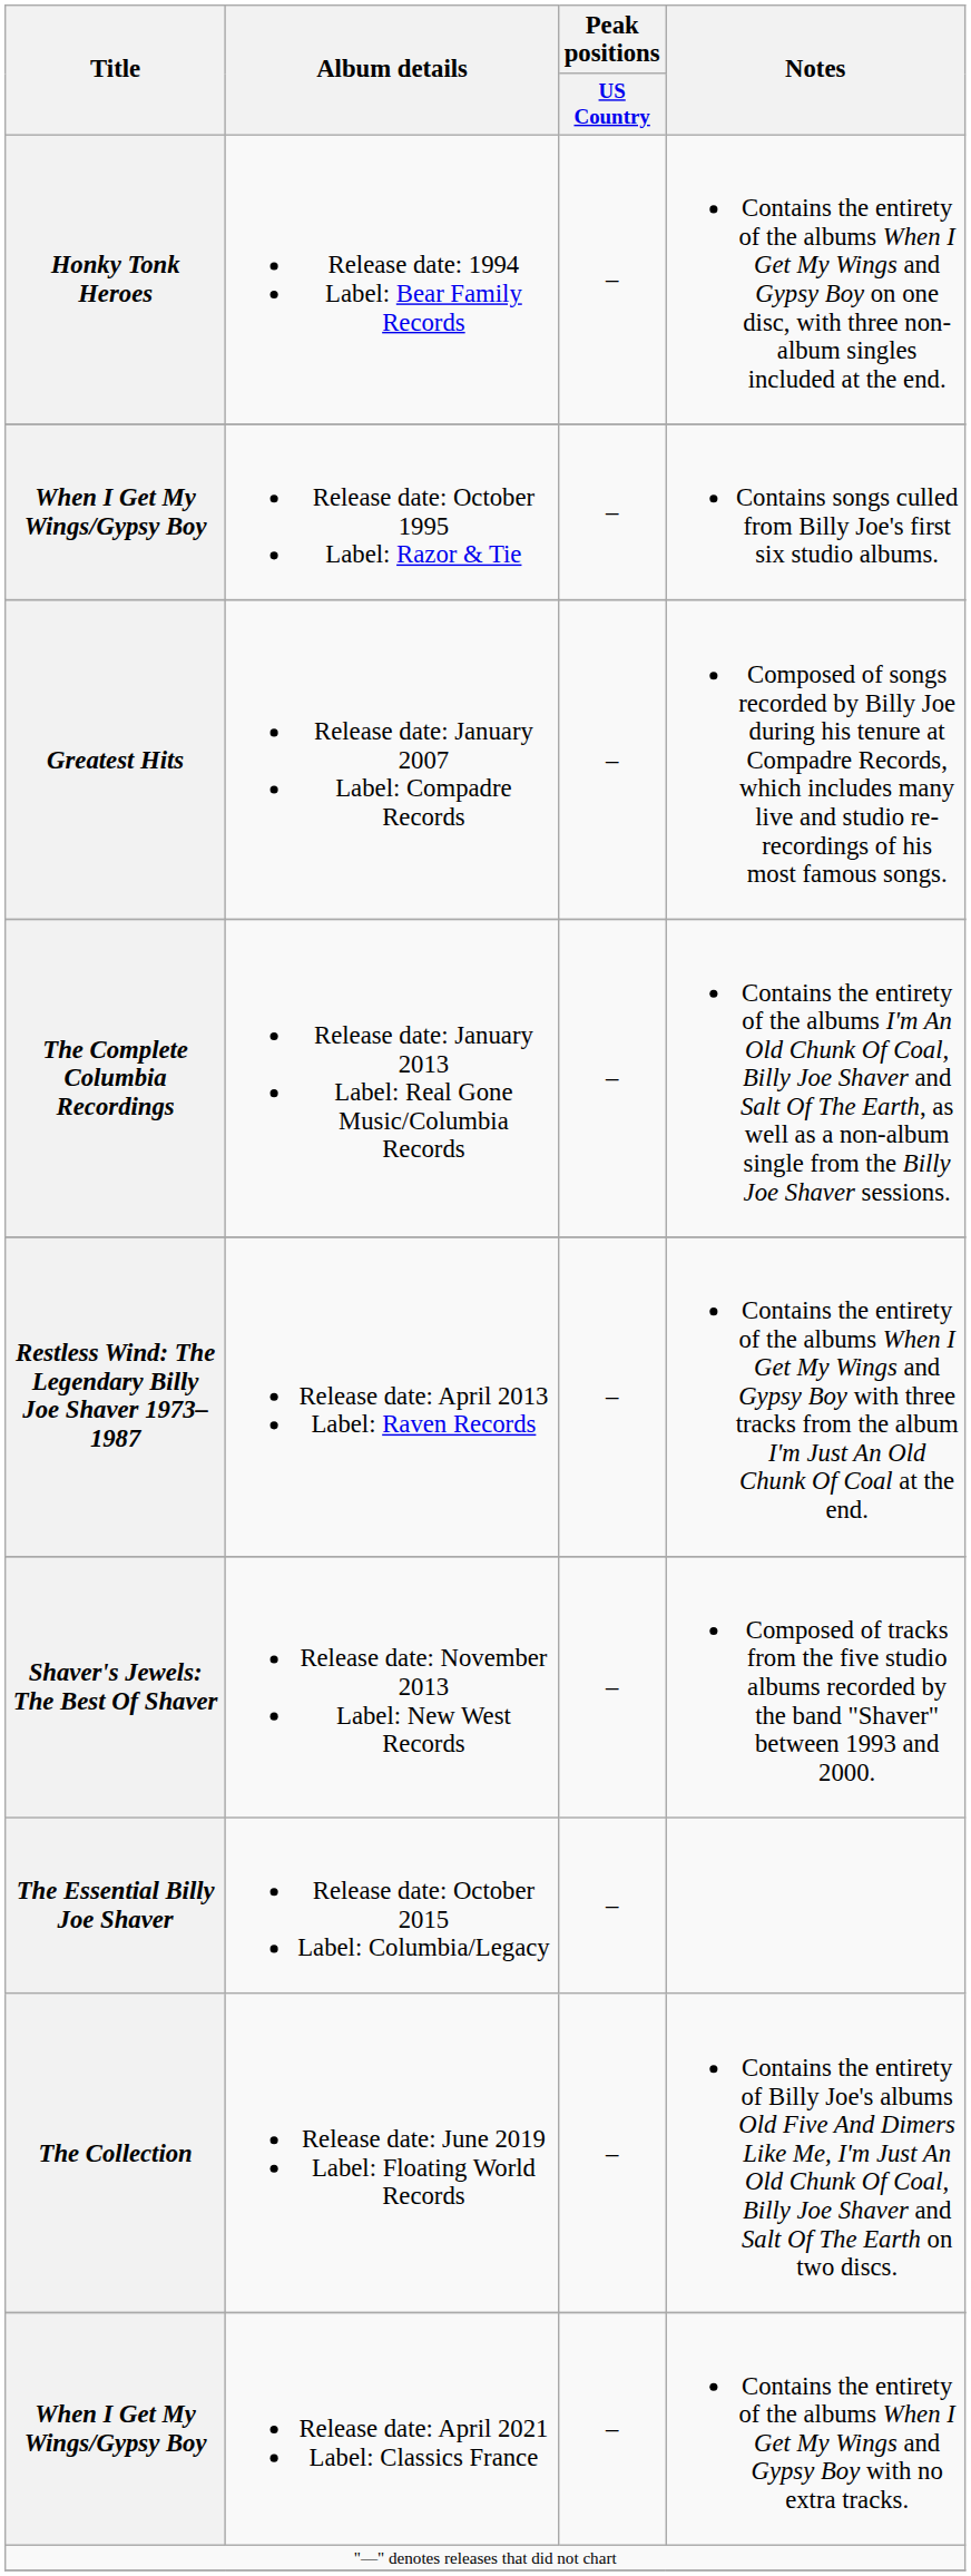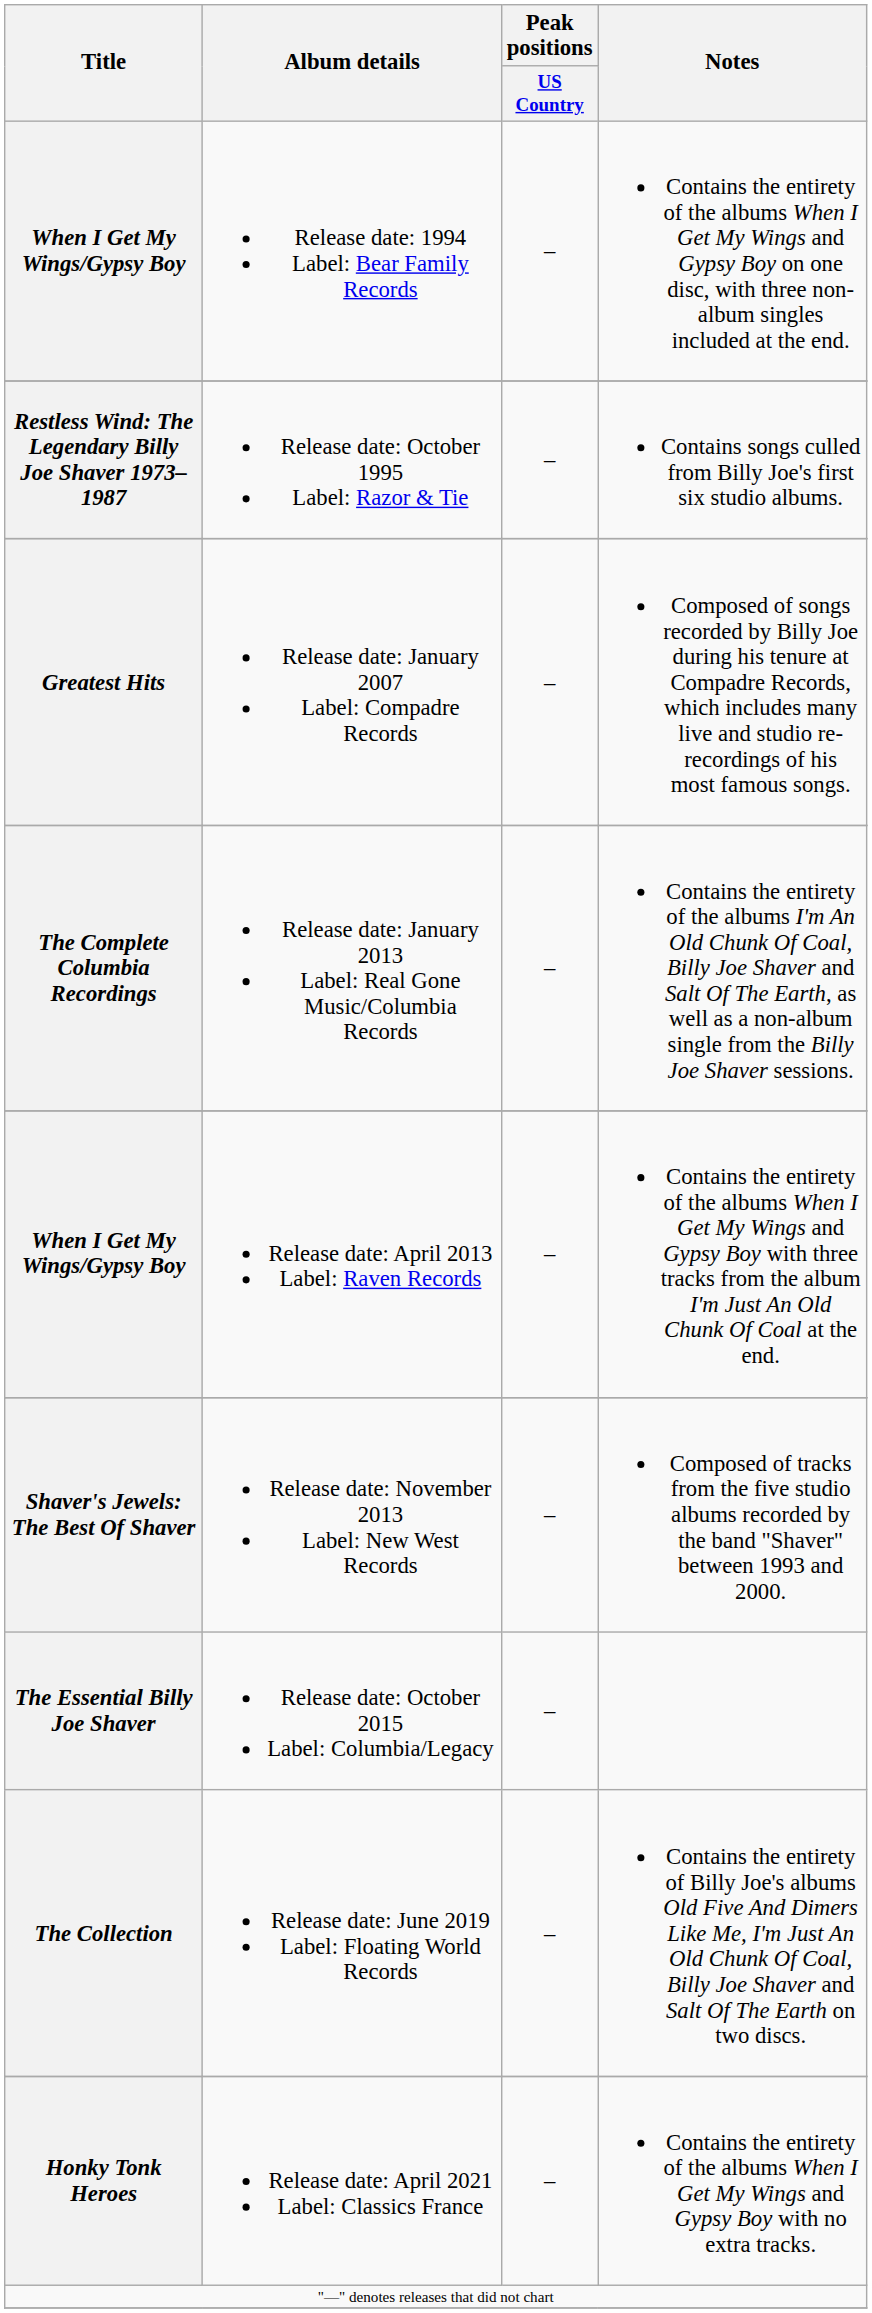Release date: 1994 Label: Bear Family Records | Title: Honky Tonk Heroes -> When I Get My Wings/Gypsy Boy
Release date: October 1995 Label: Razor & Tie | Title: When I Get My Wings/Gypsy Boy -> Restless Wind: The Legendary Billy Joe Shaver 1973–1987
Release date: April 2013 Label: Raven Records | Title: Restless Wind: The Legendary Billy Joe Shaver 1973–1987 -> When I Get My Wings/Gypsy Boy
Release date: April 2021 Label: Classics France | Title: When I Get My Wings/Gypsy Boy -> Honky Tonk Heroes
